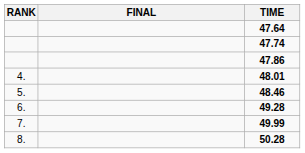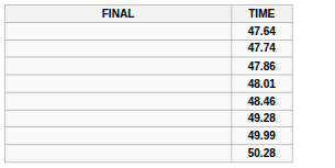- column: RANK | 4. | 5. | 6. | 7. | 8.
